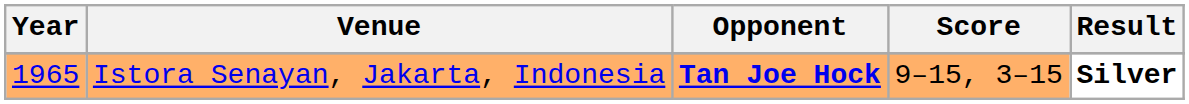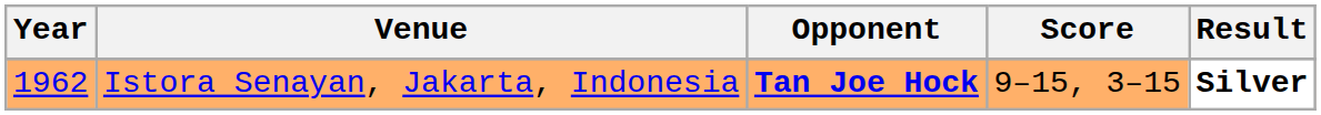Istora Senayan, Jakarta, Indonesia | Year: 1965 -> 1962
